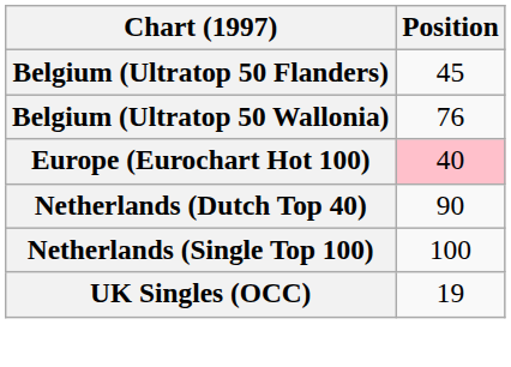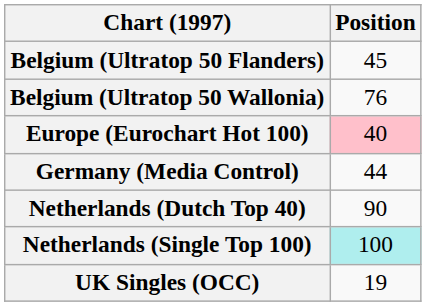+ row: Germany (Media Control) | 44
Netherlands (Single Top 100) | Position: no background -> paleturquoise background
